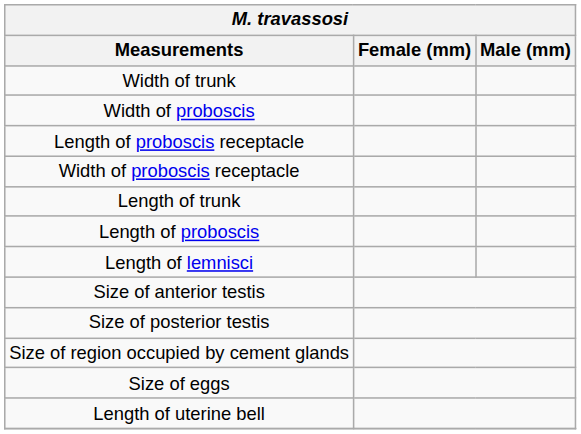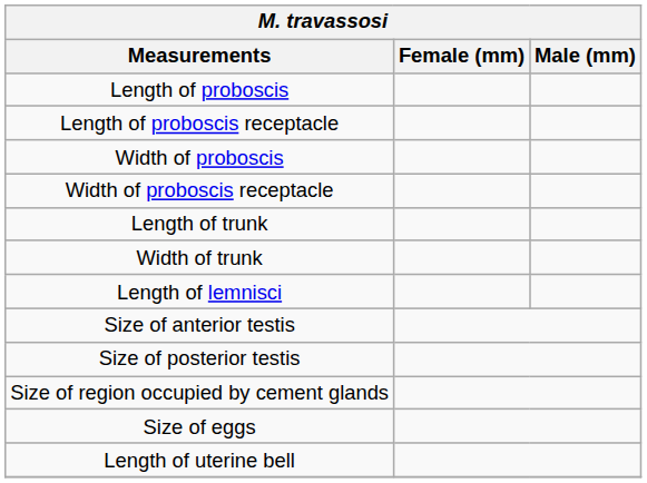rows swapped: Length of proboscis <-> Width of trunk
rows swapped: Width of proboscis <-> Length of proboscis receptacle
